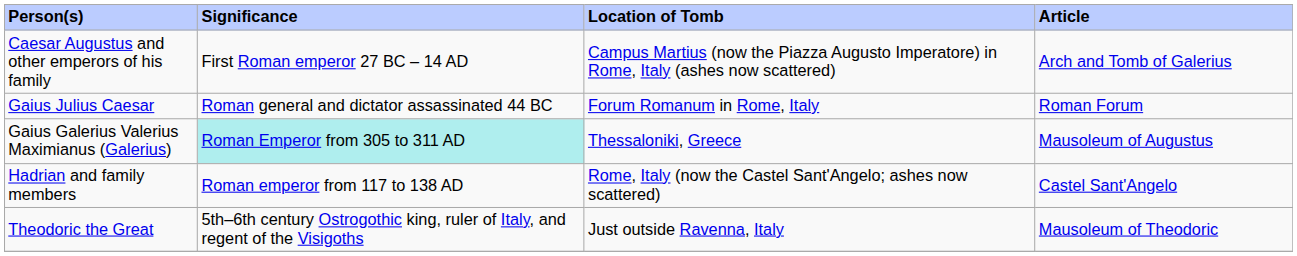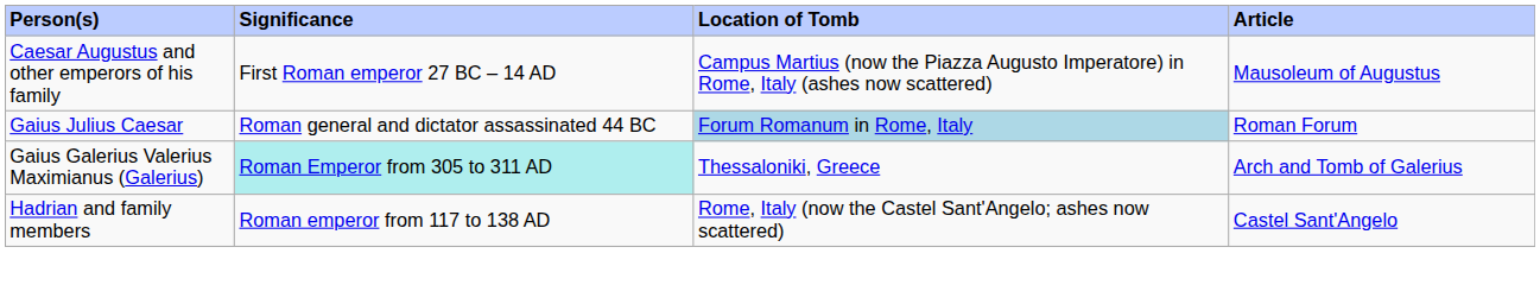Caesar Augustus and other emperors of his family | Article: Arch and Tomb of Galerius -> Mausoleum of Augustus
Gaius Julius Caesar | Location of Tomb: no background -> lightblue background
Gaius Galerius Valerius Maximianus (Galerius) | Article: Mausoleum of Augustus -> Arch and Tomb of Galerius
- row: Theodoric the Great | 5th–6th century Ostrogothic king, ruler of Italy, and regent of the Visigoths | Just outside Ravenna, Italy | Mausoleum of Theodoric
